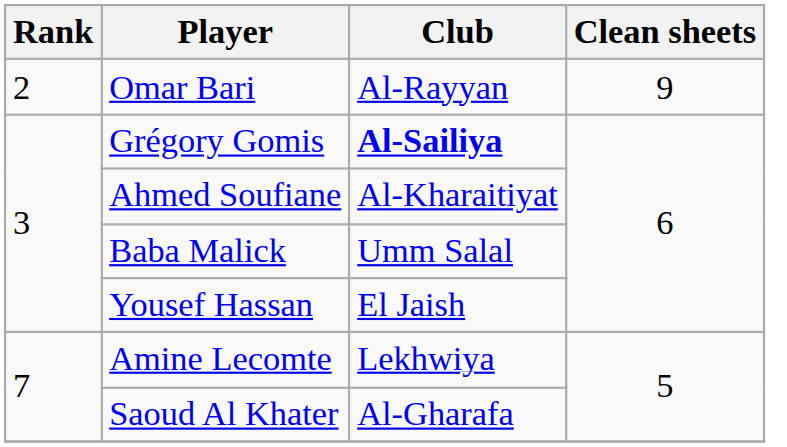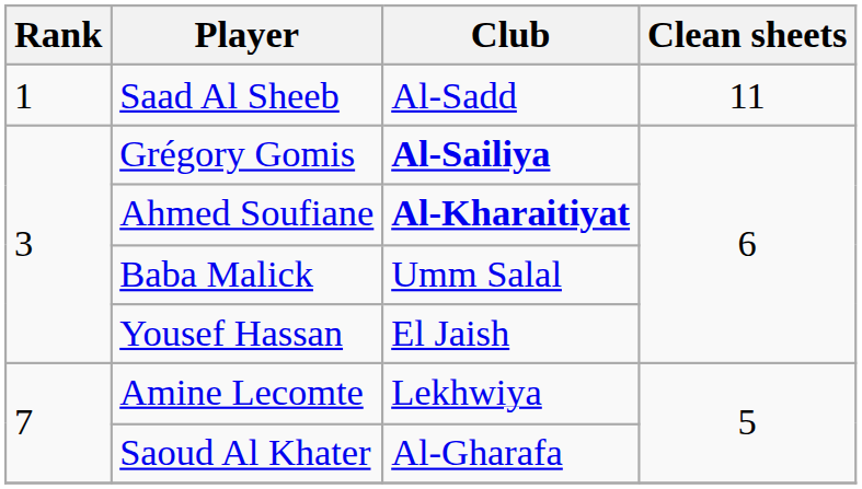+ row: 1 | Saad Al Sheeb | Al-Sadd | 11
- row: 2 | Omar Bari | Al-Rayyan | 9
Ahmed Soufiane | Club: normal -> bold
